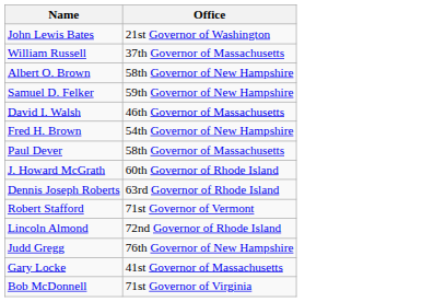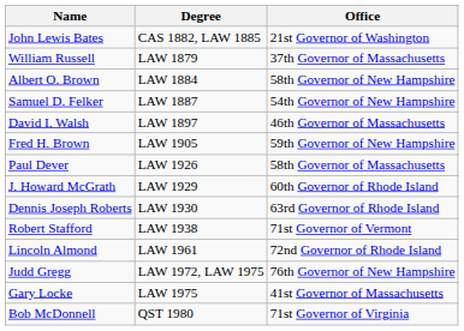+ column: Degree | CAS 1882, LAW 1885 | LAW 1879 | LAW 1884 | LAW 1887 | LAW 1897 | LAW 1905 | LAW 1926 | LAW 1929 | LAW 1930 | LAW 1938 | LAW 1961 | LAW 1972, LAW 1975 | LAW 1975 | QST 1980
Samuel D. Felker | Office: 59th Governor of New Hampshire -> 54th Governor of New Hampshire
Fred H. Brown | Office: 54th Governor of New Hampshire -> 59th Governor of New Hampshire
